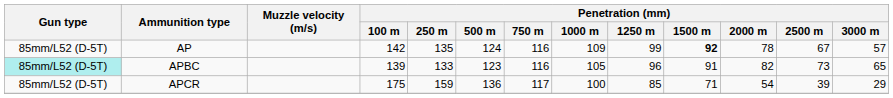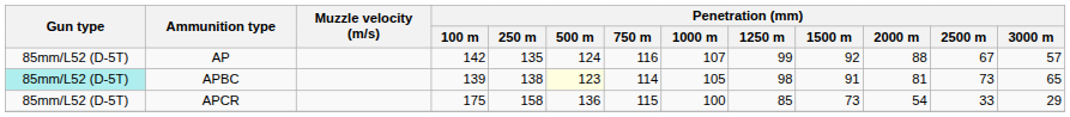AP | Penetration (mm) / 1000 m: 109 -> 107
AP | Penetration (mm) / 1500 m: bold -> normal
AP | Penetration (mm) / 2000 m: 78 -> 88
APBC | Penetration (mm) / 250 m: 133 -> 138
APBC | Penetration (mm) / 500 m: no background -> lightyellow background
APBC | Penetration (mm) / 750 m: 116 -> 114
APBC | Penetration (mm) / 1250 m: 96 -> 98
APBC | Penetration (mm) / 2000 m: 82 -> 81
APCR | Penetration (mm) / 250 m: 159 -> 158
APCR | Penetration (mm) / 750 m: 117 -> 115
APCR | Penetration (mm) / 1500 m: 71 -> 73
APCR | Penetration (mm) / 2500 m: 39 -> 33
